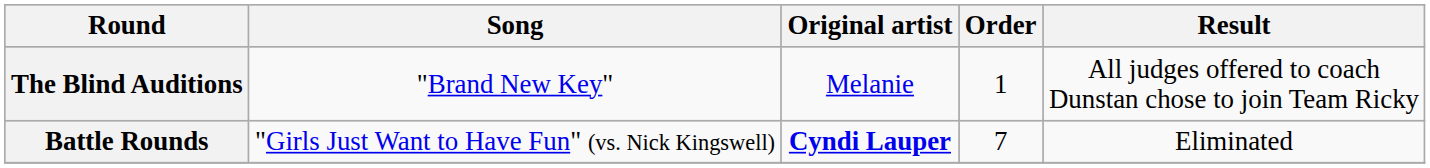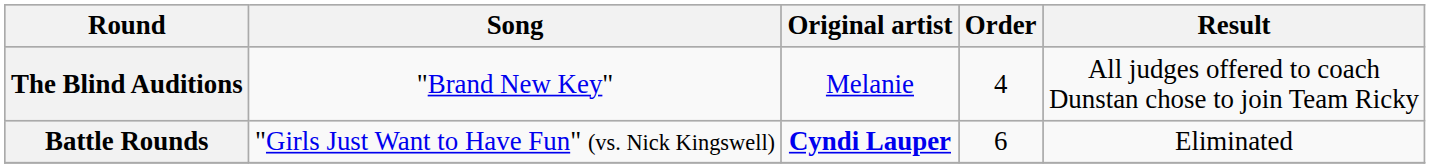The Blind Auditions | Order: 1 -> 4
Battle Rounds | Order: 7 -> 6
